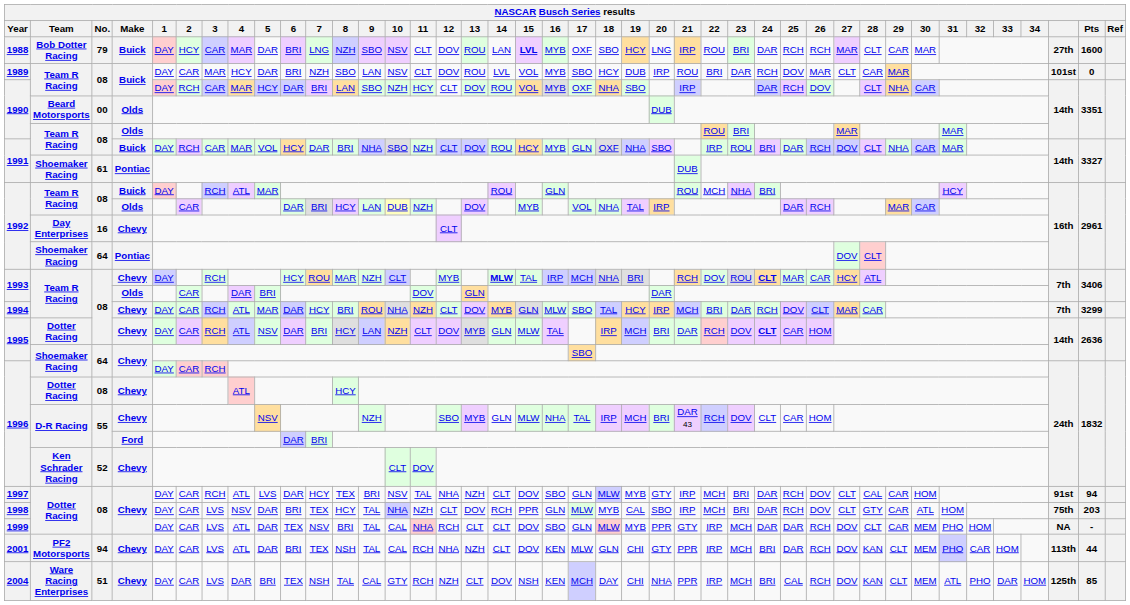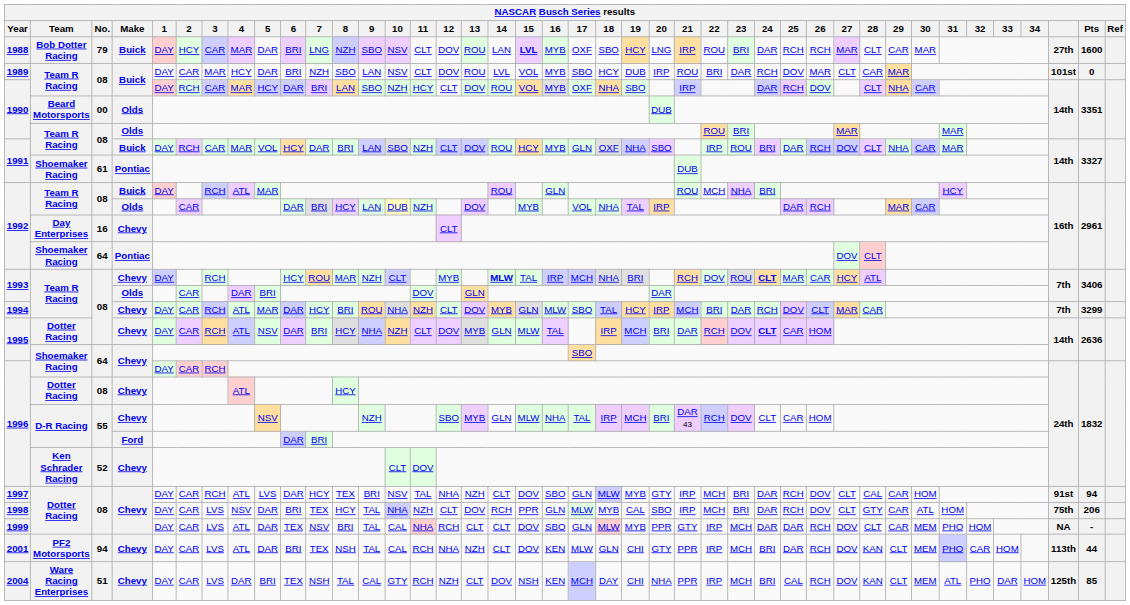1991 / Team R Racing | 9: NHA -> LAN
1995 / Dotter Racing | 9: LAN -> NHA
1998 | Pts: 203 -> 206
